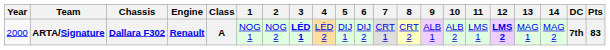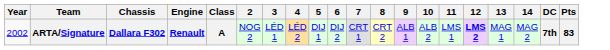- column: 1 | NOG 1
ARTA/Signature | Year: 2000 -> 2002
ARTA/Signature | 3: bold -> normal
